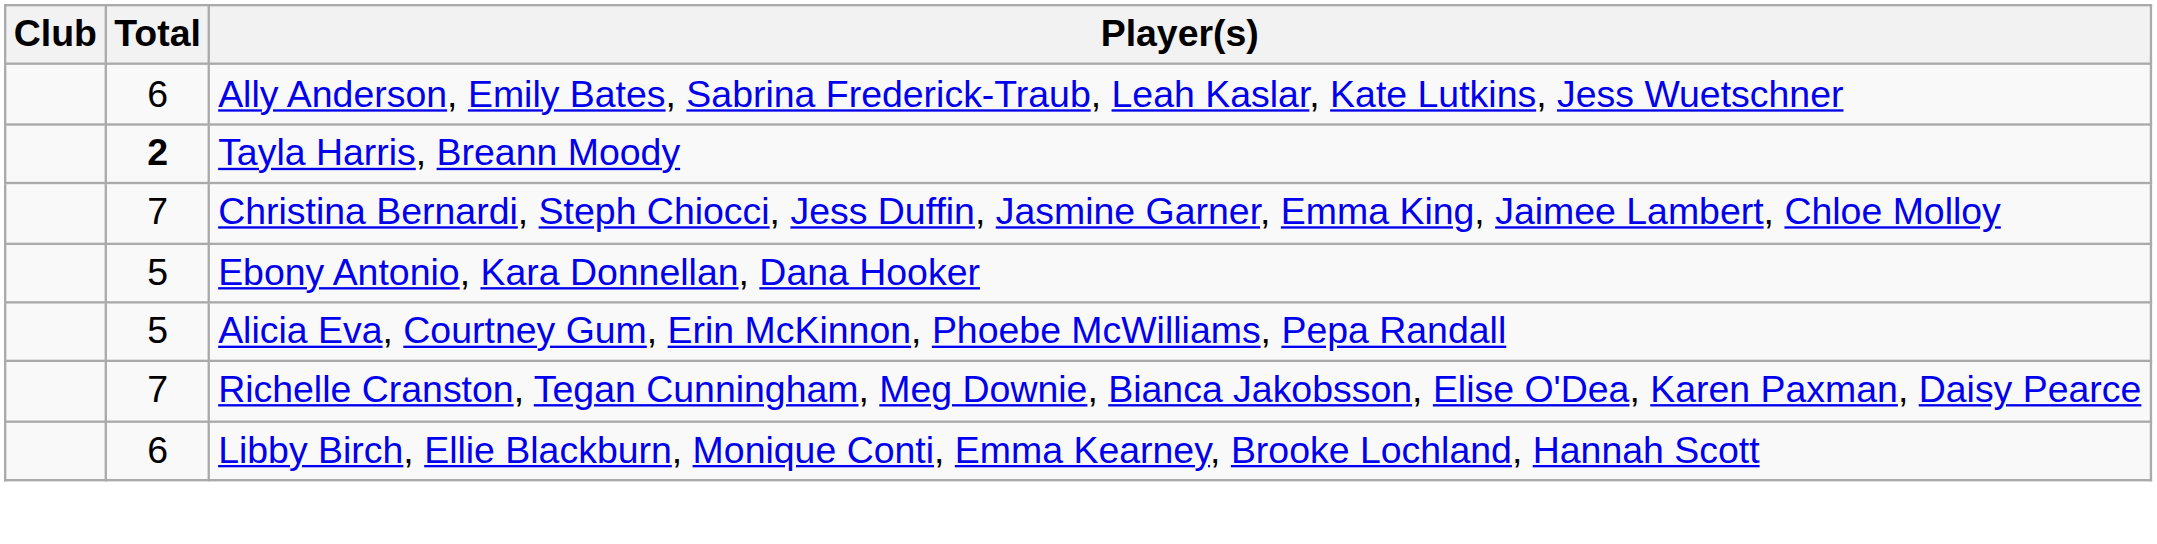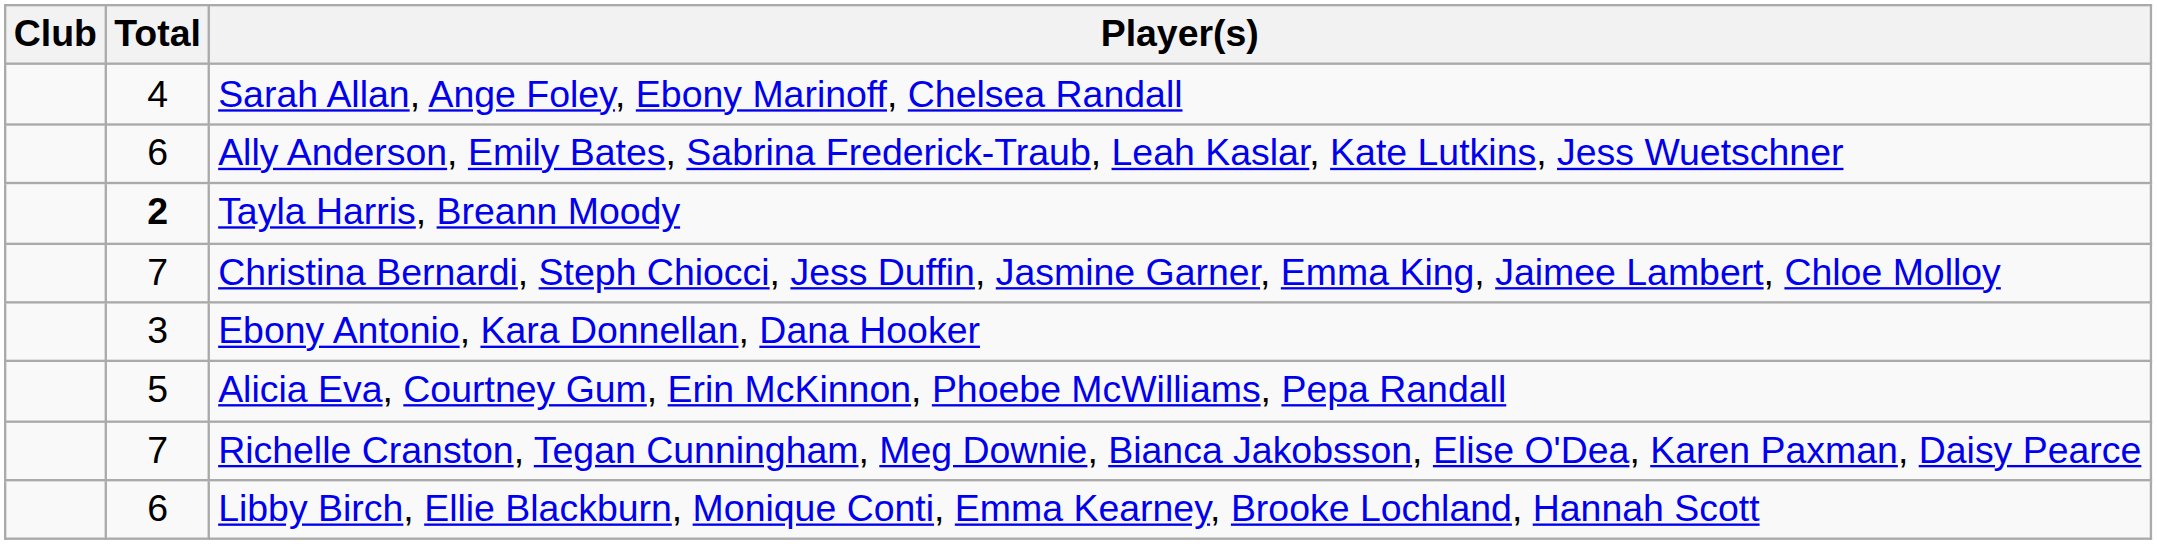+ row: 4 | Sarah Allan, Ange Foley, Ebony Marinoff, Chelsea Randall
Ebony Antonio, Kara Donnellan, Dana Hooker | Total: 5 -> 3
